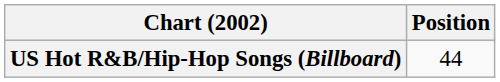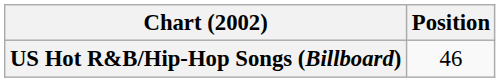US Hot R&B/Hip-Hop Songs (Billboard) | Position: 44 -> 46
